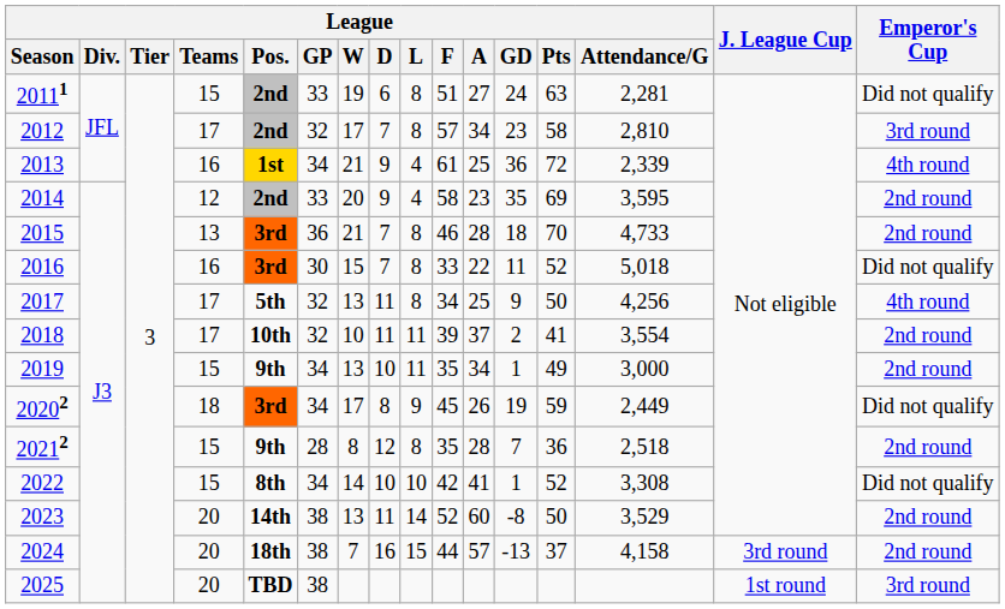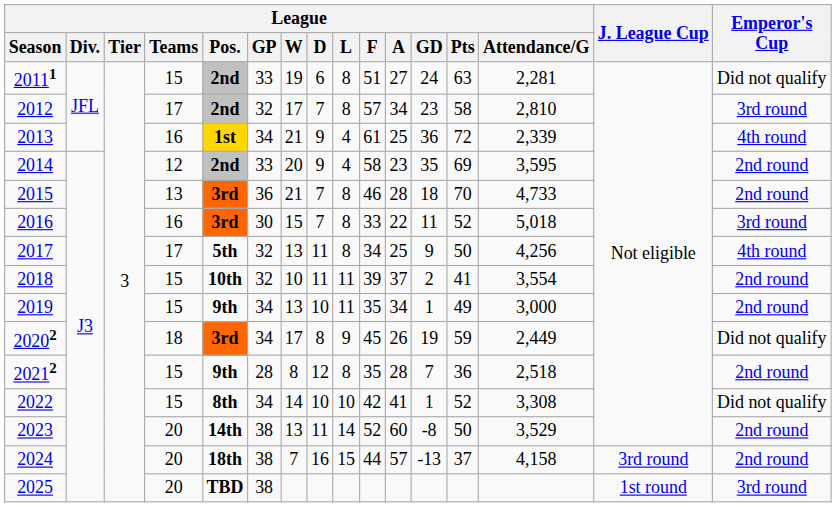2016 | Emperor's Cup: Did not qualify -> 3rd round
2018 | League / Teams: 17 -> 15
